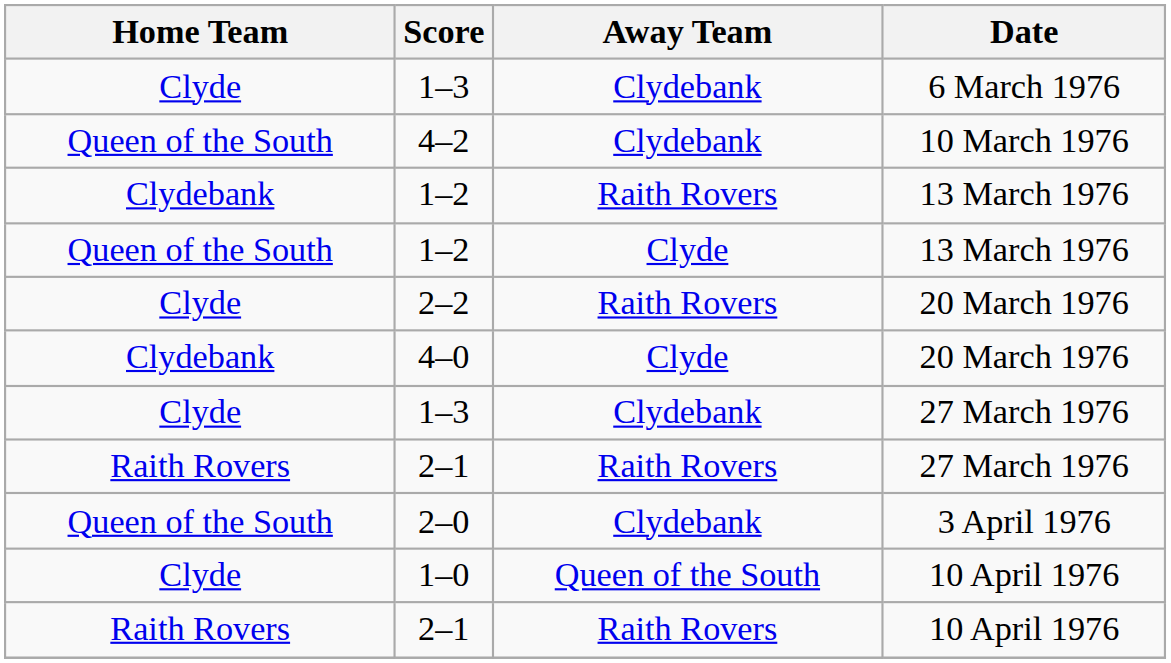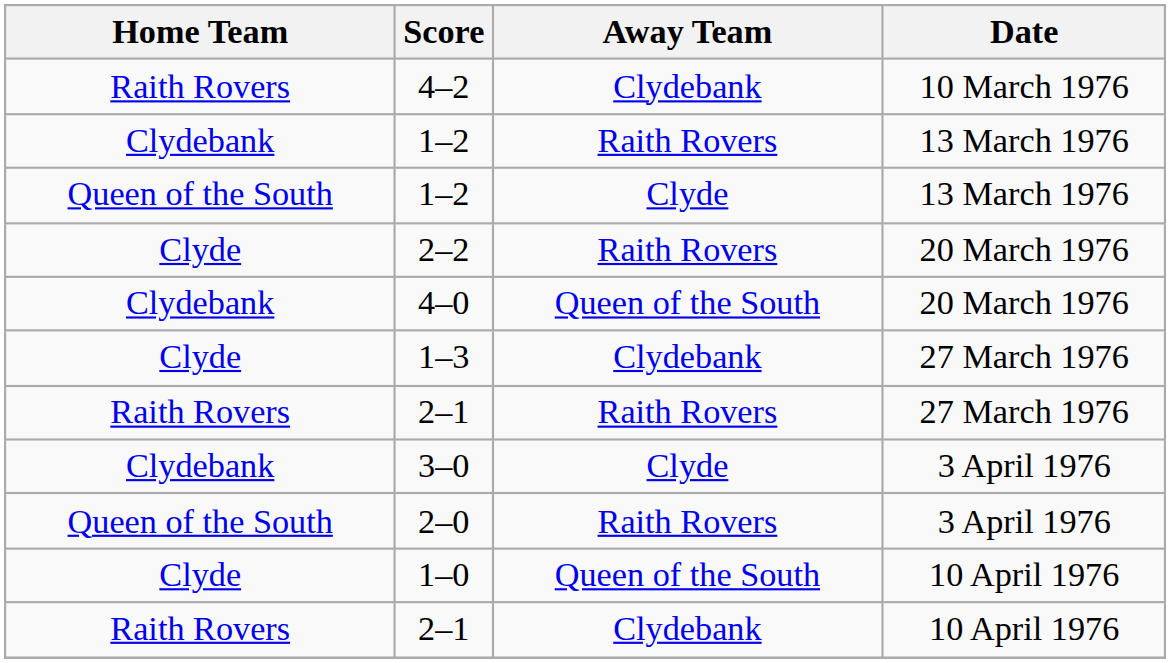- row: Clyde | 1–3 | Clydebank | 6 March 1976
4–2 | Home Team: Queen of the South -> Raith Rovers
4–0 | Away Team: Clyde -> Queen of the South
+ row: Clydebank | 3–0 | Clyde | 3 April 1976
2–0 | Away Team: Clydebank -> Raith Rovers
2–1 / 10 April 1976 | Away Team: Raith Rovers -> Clydebank
